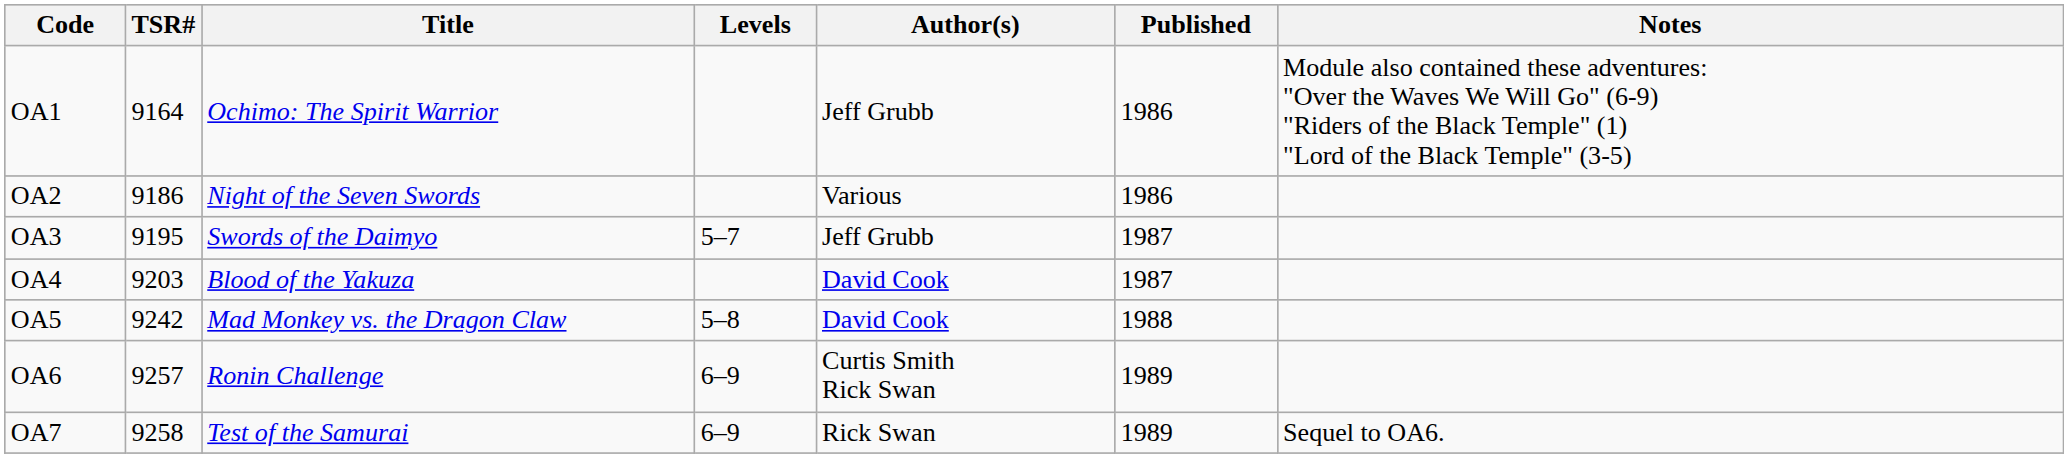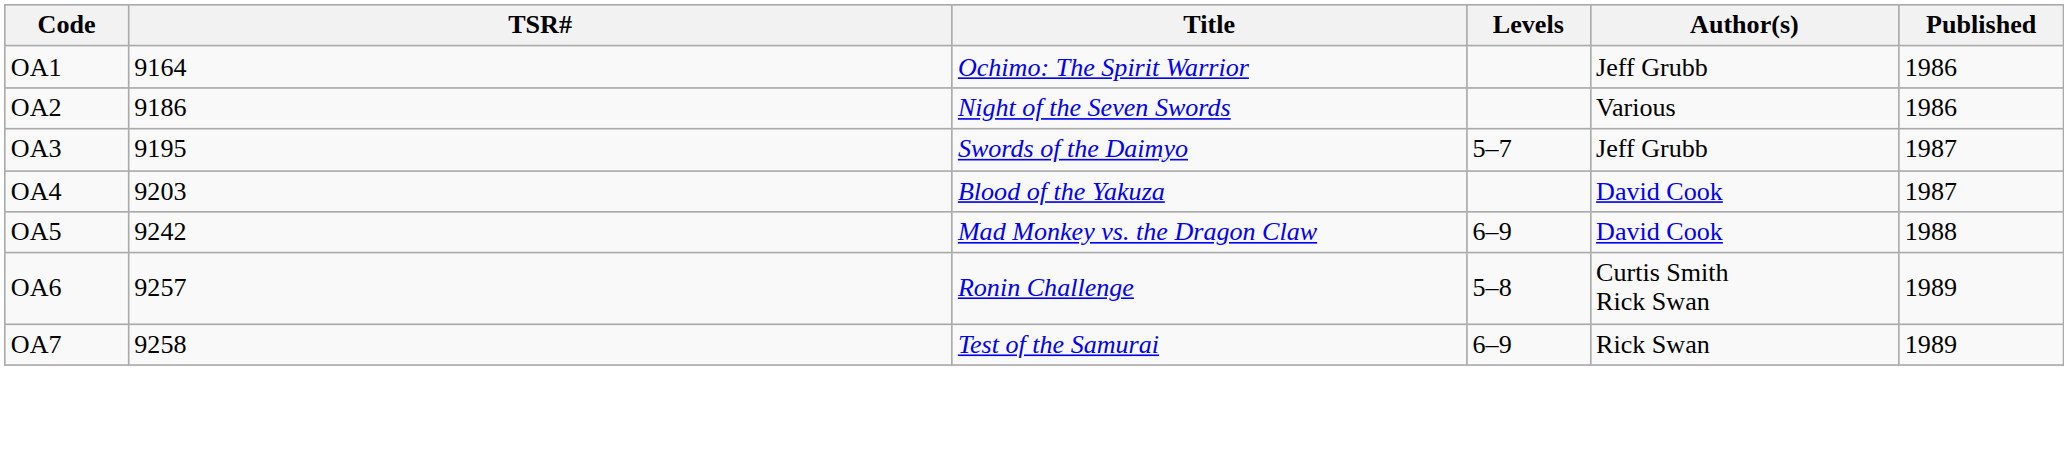- column: Notes | Module also contained these adventures: "Over the Waves We Will Go" (6-9) "Riders of the Black Temple" (1) "Lord of the Black Temple" (3-5) | Sequel to OA6.
OA5 | Levels: 5–8 -> 6–9
OA6 | Levels: 6–9 -> 5–8
